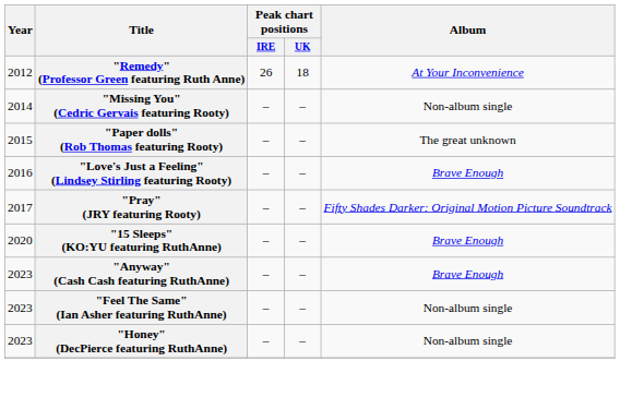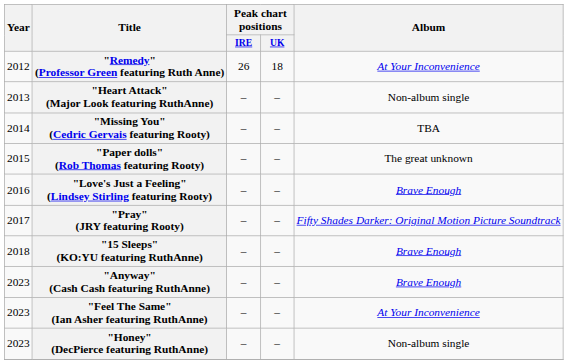+ row: 2013 | "Heart Attack" (Major Look featuring RuthAnne) | – | – | Non-album single
"Missing You" (Cedric Gervais featuring Rooty) | Album: Non-album single -> TBA
"15 Sleeps" (KO:YU featuring RuthAnne) | Year: 2020 -> 2018
"Feel The Same" (Ian Asher featuring RuthAnne) | Album: Non-album single -> At Your Inconvenience
